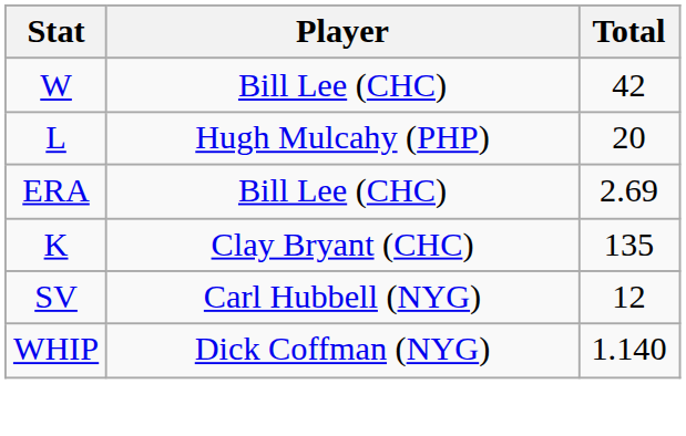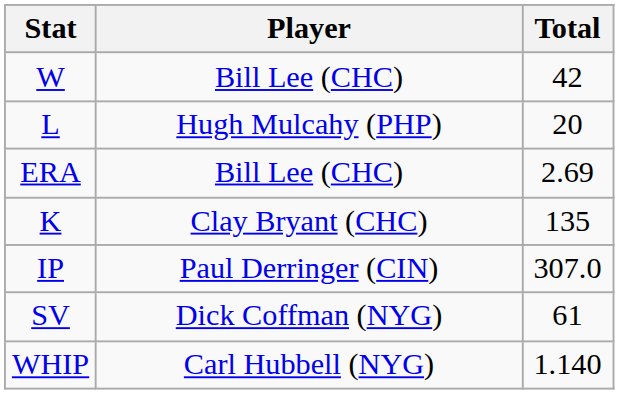+ row: IP | Paul Derringer (CIN) | 307.0
SV | Player: Carl Hubbell (NYG) -> Dick Coffman (NYG)
SV | Total: 12 -> 61
WHIP | Player: Dick Coffman (NYG) -> Carl Hubbell (NYG)
